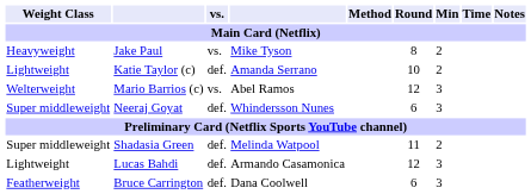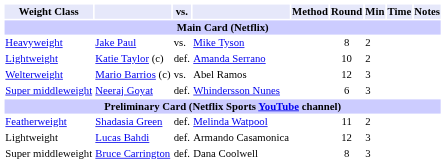Shadasia Green | Weight Class: Super middleweight -> Featherweight
Bruce Carrington | Weight Class: Featherweight -> Super middleweight
Bruce Carrington | Round: 6 -> 8
